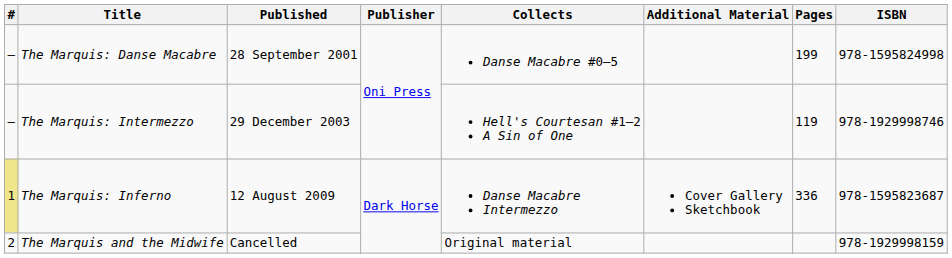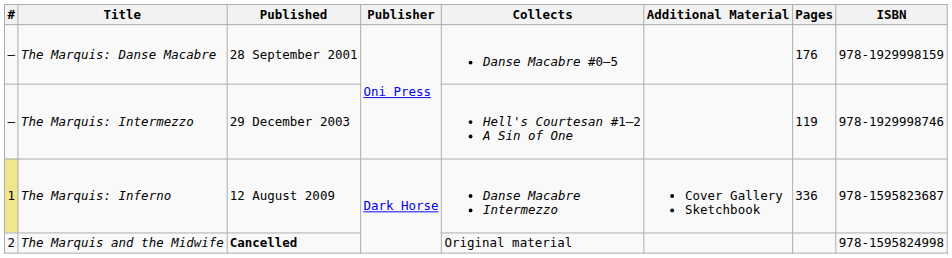The Marquis: Danse Macabre | Pages: 199 -> 176
The Marquis: Danse Macabre | ISBN: 978-1595824998 -> 978-1929998159
The Marquis and the Midwife | Published: normal -> bold
The Marquis and the Midwife | ISBN: 978-1929998159 -> 978-1595824998
